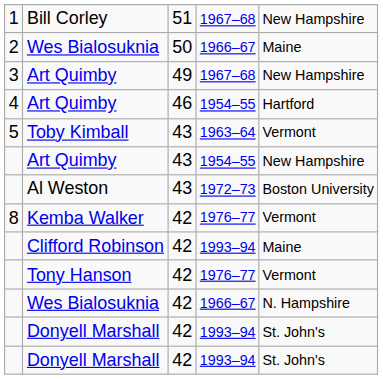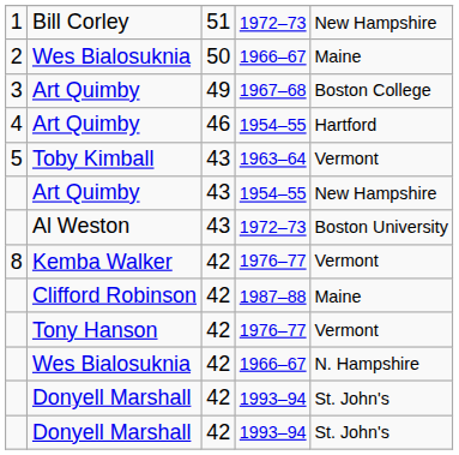Bill Corley | column 4: 1967–68 -> 1972–73
3 / Art Quimby | column 5: New Hampshire -> Boston College
Clifford Robinson | column 4: 1993–94 -> 1987–88
